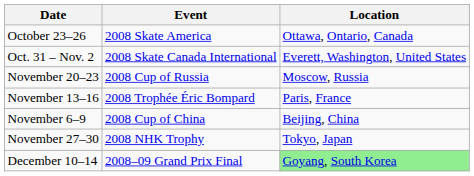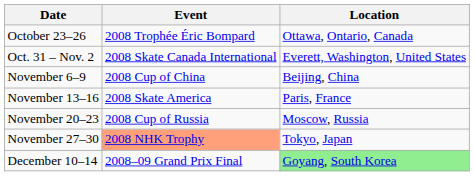October 23–26 | Event: 2008 Skate America -> 2008 Trophée Éric Bompard
rows swapped: November 6–9 <-> November 20–23
November 13–16 | Event: 2008 Trophée Éric Bompard -> 2008 Skate America
November 27–30 | Event: no background -> lightsalmon background
